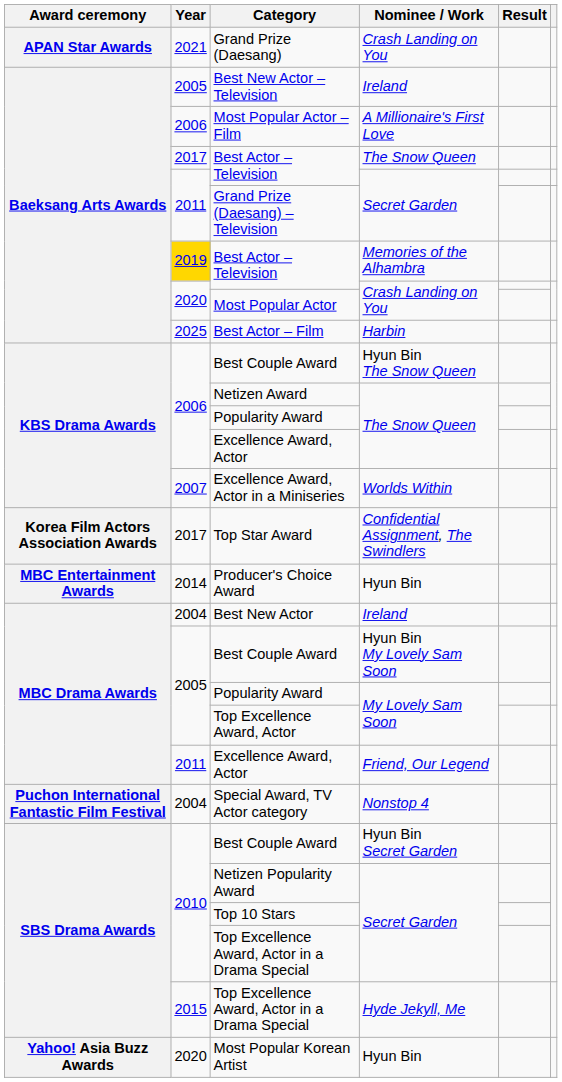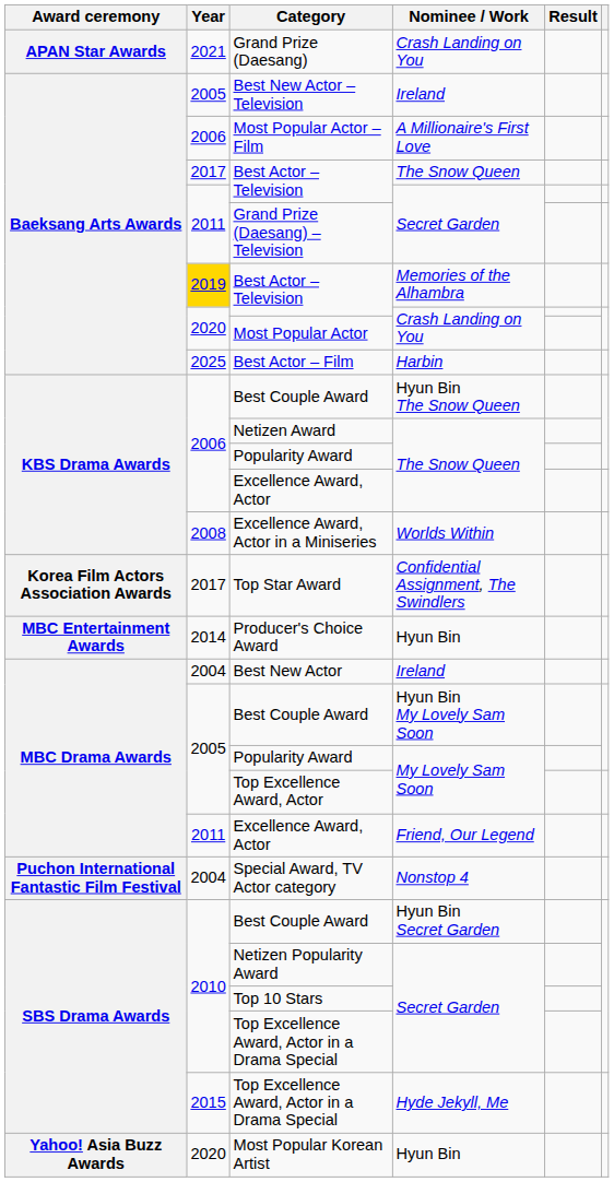Excellence Award, Actor in a Miniseries | Year: 2007 -> 2008
